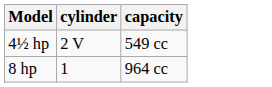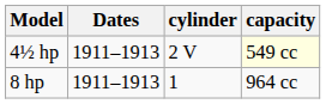+ column: Dates | 1911–1913 | 1911–1913
4½ hp | capacity: no background -> lightyellow background
